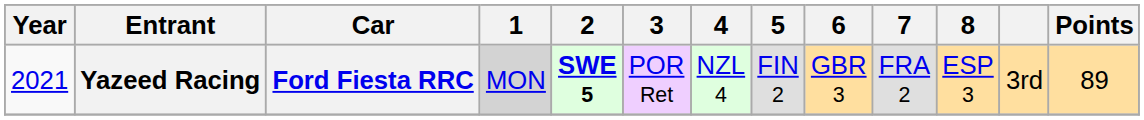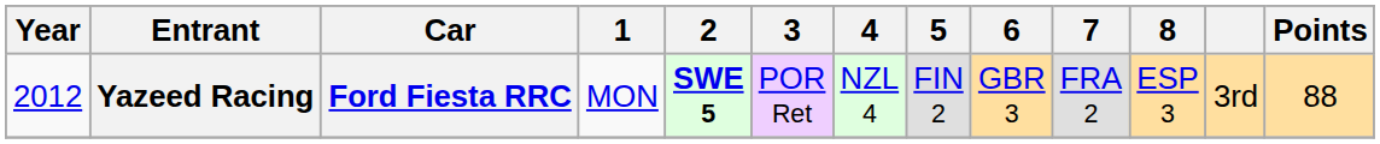Yazeed Racing | Year: 2021 -> 2012
Yazeed Racing | 1: lightgrey background -> no background
Yazeed Racing | Points: 89 -> 88
